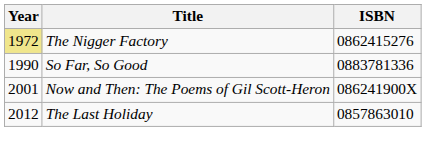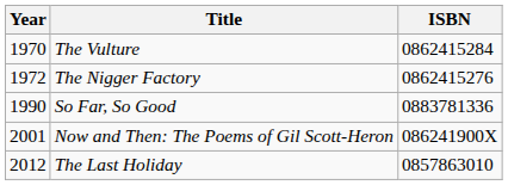+ row: 1970 | The Vulture | 0862415284
The Nigger Factory | Year: khaki background -> no background
